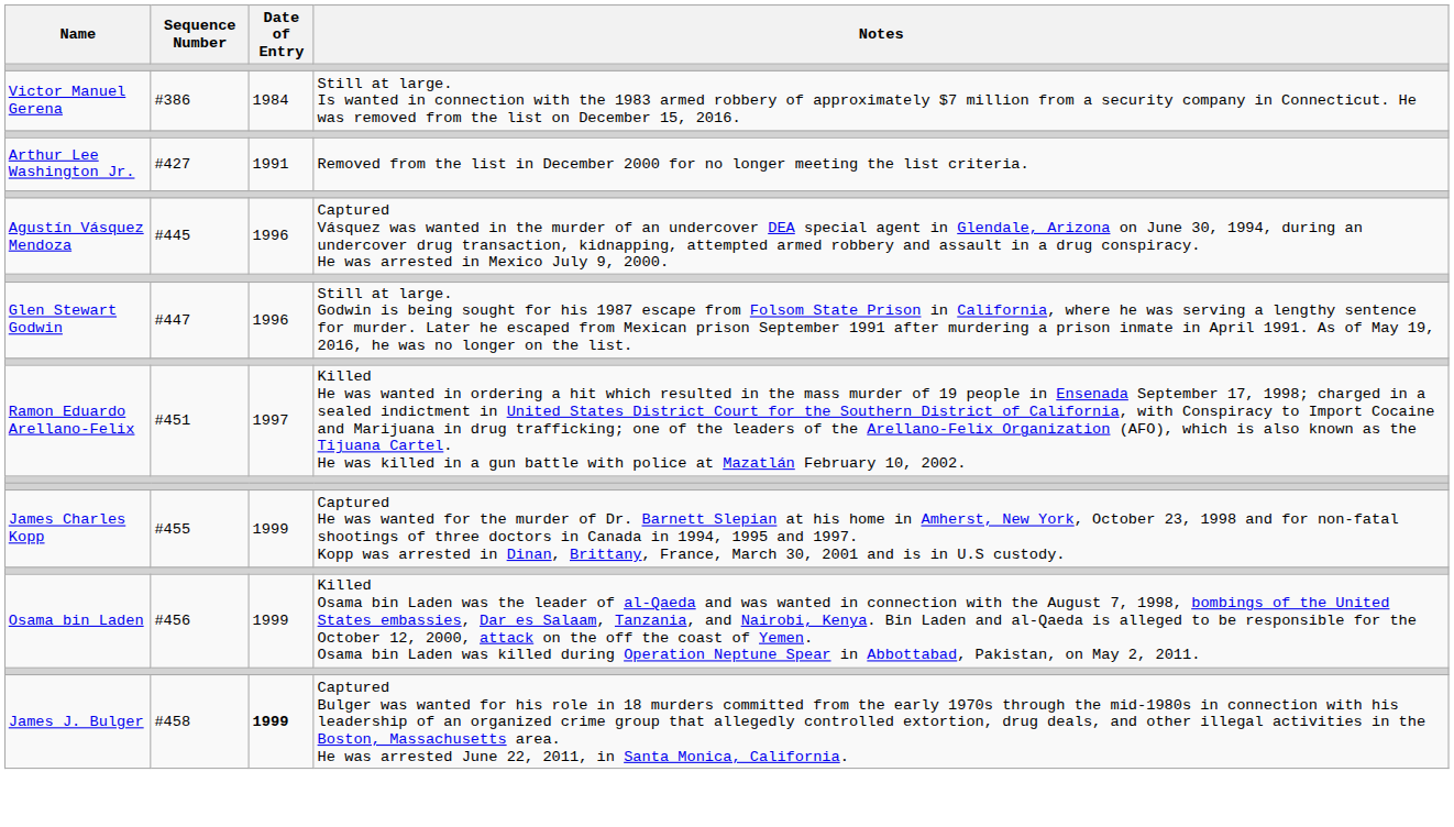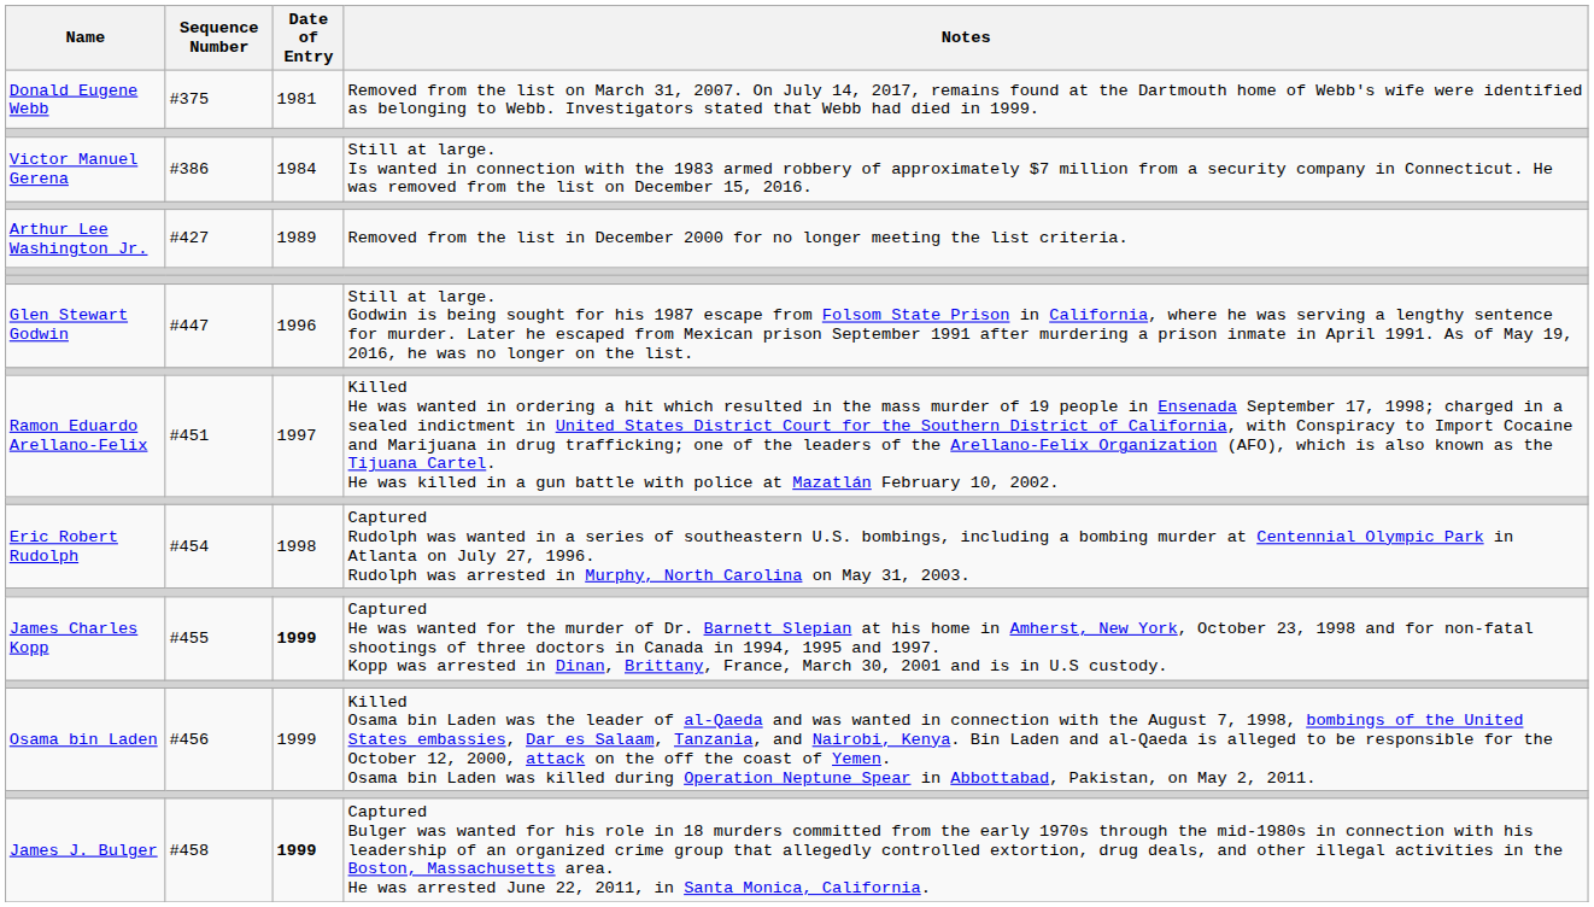+ row: Donald Eugene Webb | #375 | 1981 | Removed from the list on March 31, 2007. On July 14, 2017, remains found at the Dartmouth home of Webb's wife were identified as belonging to Webb. Investigators stated that Webb had died in 1999.
Arthur Lee Washington Jr. | Date of Entry: 1991 -> 1989
- row: Agustín Vásquez Mendoza | #445 | 1996 | Captured Vásquez was wanted in the murder of an undercover DEA special agent in Glendale, Arizona on June 30, 1994, during an undercover drug transaction, kidnapping, attempted armed robbery and assault in a drug conspiracy. He was arrested in Mexico July 9, 2000.
+ row: Eric Robert Rudolph | #454 | 1998 | Captured Rudolph was wanted in a series of southeastern U.S. bombings, including a bombing murder at Centennial Olympic Park in Atlanta on July 27, 1996. Rudolph was arrested in Murphy, North Carolina on May 31, 2003.
James Charles Kopp | Date of Entry: normal -> bold
